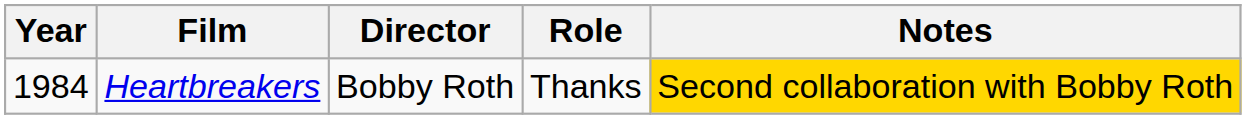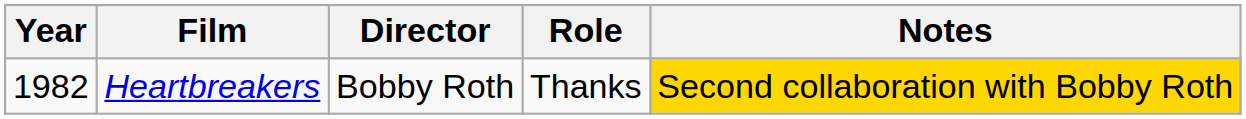Heartbreakers | Year: 1984 -> 1982
